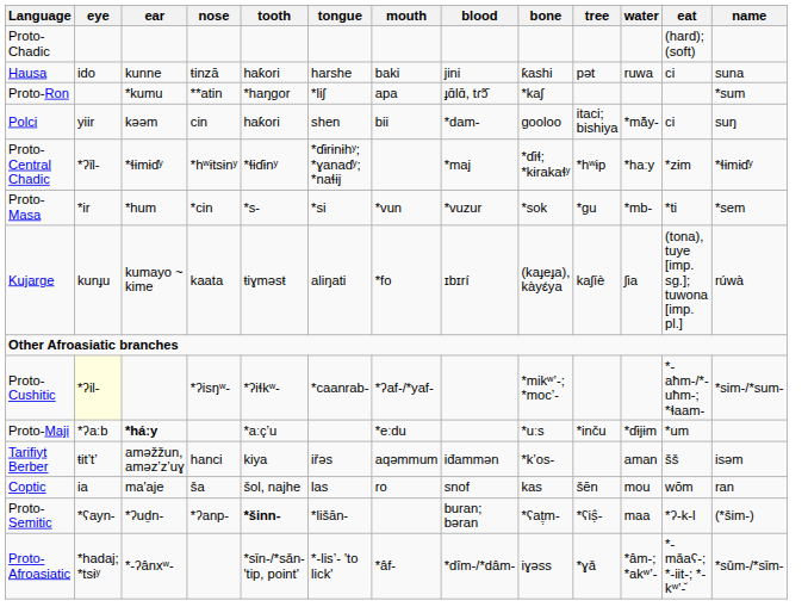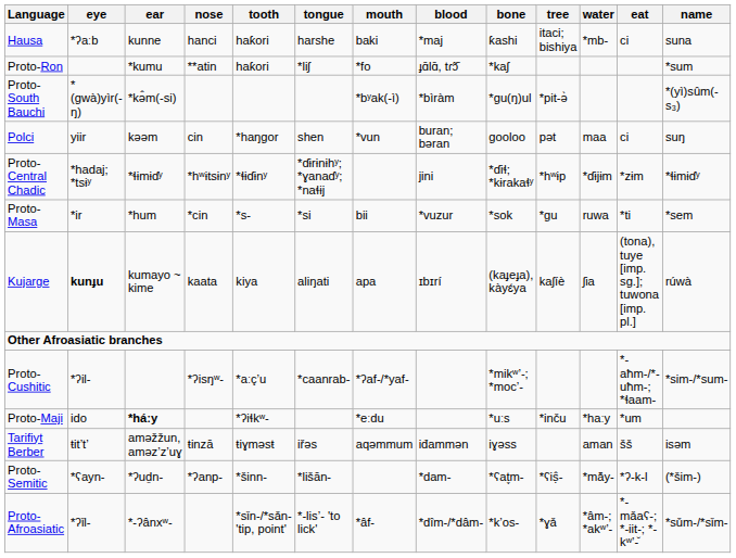- row: Proto-Chadic | (hard); (soft)
Hausa | eye: ido -> *ʔaːb
Hausa | nose: ŧinzā -> hanci
Hausa | blood: jini -> *maj
Hausa | tree: pət -> itaci; bishiya
Hausa | water: ruwa -> *mb-
Proto-Ron | tooth: *haŋgor -> haƙori
Proto-Ron | mouth: apa -> *fo
+ row: Proto-South Bauchi | *(gwà)yìr(-ŋ) | *kə̂m(-si) | *bʸak(-ì) | *bìràm | *gu(ŋ)ul | *pit-ə̀ | *(yì)sûm(-s₃)
Polci | tooth: haƙori -> *haŋgor
Polci | mouth: bii -> *vun
Polci | blood: *dam- -> buran; bəran
Polci | tree: itaci; bishiya -> pət
Polci | water: *mā̆y- -> maa
Proto-Central Chadic | eye: *ʔǐl- -> *hadaj; *tsɨʸ
Proto-Central Chadic | blood: *maj -> jini
Proto-Central Chadic | water: *haːy -> *ɗɨjɨm
Proto-Masa | mouth: *vun -> bii
Proto-Masa | water: *mb- -> ruwa
Kujarge | eye: normal -> bold
Kujarge | tooth: ŧiɣməsŧ -> kiya
Kujarge | mouth: *fo -> apa
Proto-Cushitic | eye: lightyellow background -> no background
Proto-Cushitic | tooth: *ʔiɬkʷ- -> *aːç’u
Proto-Maji | eye: *ʔaːb -> ido
Proto-Maji | tooth: *aːç’u -> *ʔiɬkʷ-
Proto-Maji | water: *ɗɨjɨm -> *haːy
Tarifiyt Berber | nose: hanci -> ŧinzā
Tarifiyt Berber | tooth: kiya -> ŧiɣməsŧ
Tarifiyt Berber | bone: *k’os- -> iɣəss
- row: Coptic | ia | ma'aje | ša | šol, najhe | las | ro | snof | kas | šēn | mou | wōm | ran
Proto-Semitic | tooth: bold -> normal
Proto-Semitic | blood: buran; bəran -> *dam-
Proto-Semitic | water: maa -> *mā̆y-
Proto-Afroasiatic | eye: *hadaj; *tsɨʸ -> *ʔǐl-
Proto-Afroasiatic | bone: iɣəss -> *k’os-
